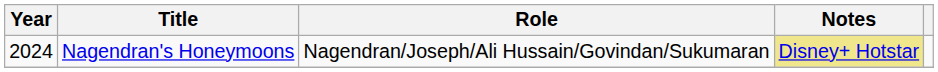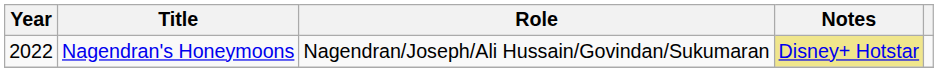Nagendran's Honeymoons | Year: 2024 -> 2022
